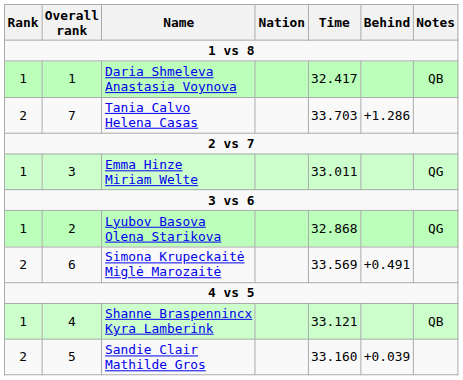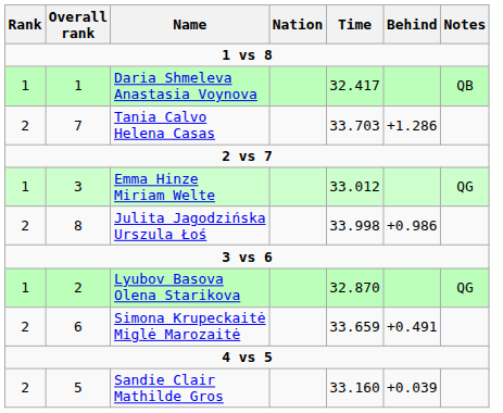Emma Hinze Miriam Welte | Time: 33.011 -> 33.012
+ row: 2 | 8 | Julita Jagodzińska Urszula Łoś | 33.998 | +0.986
Lyubov Basova Olena Starikova | Time: 32.868 -> 32.870
Simona Krupeckaitė Miglė Marozaitė | Time: 33.569 -> 33.659
- row: 1 | 4 | Shanne Braspennincx Kyra Lamberink | 33.121 | QB
